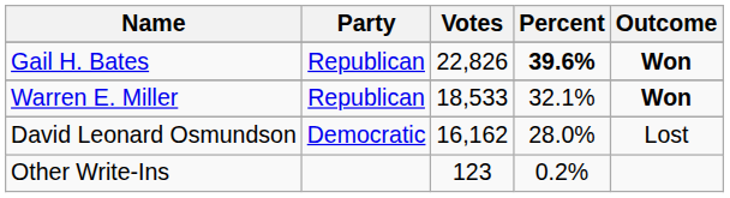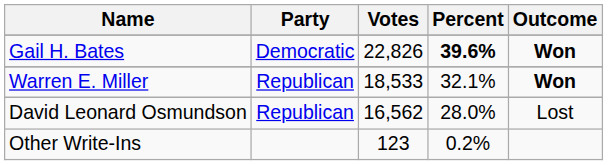Gail H. Bates | Party: Republican -> Democratic
David Leonard Osmundson | Party: Democratic -> Republican
David Leonard Osmundson | Votes: 16,162 -> 16,562
